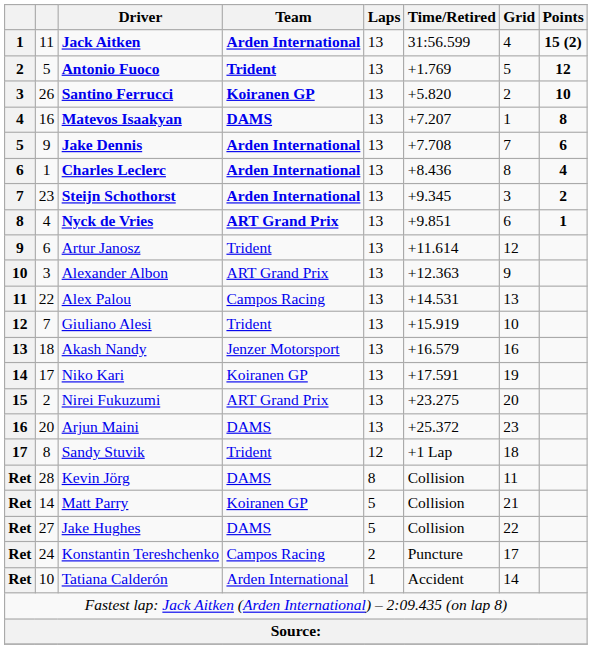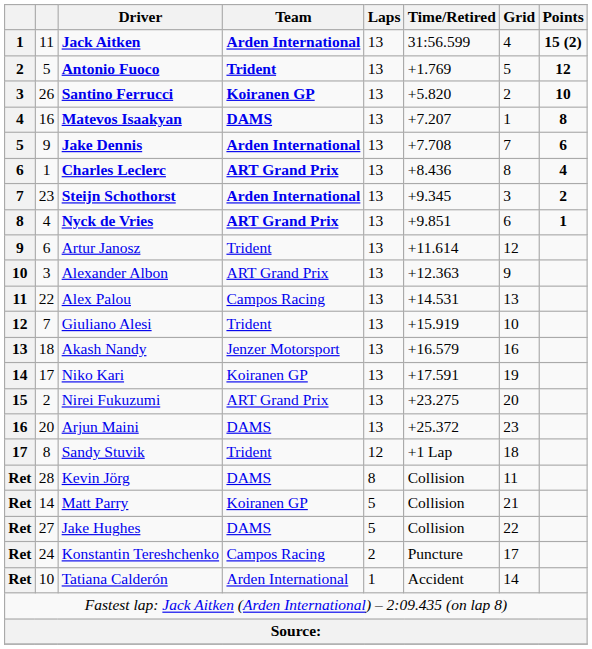Charles Leclerc | Team: Arden International -> ART Grand Prix
